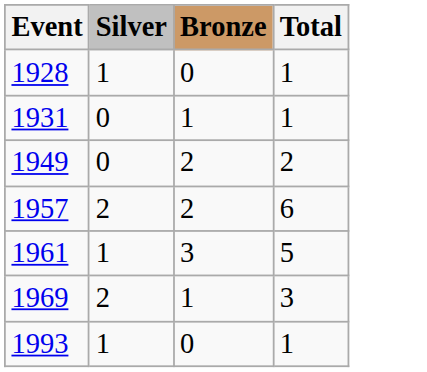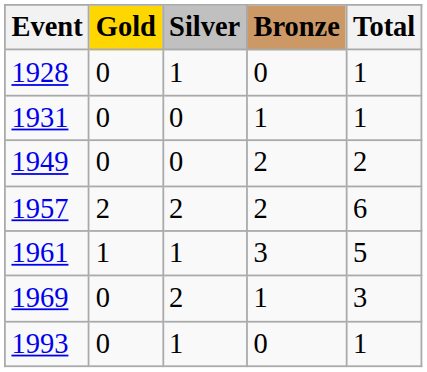+ column: Gold | 0 | 0 | 0 | 2 | 1 | 0 | 0
